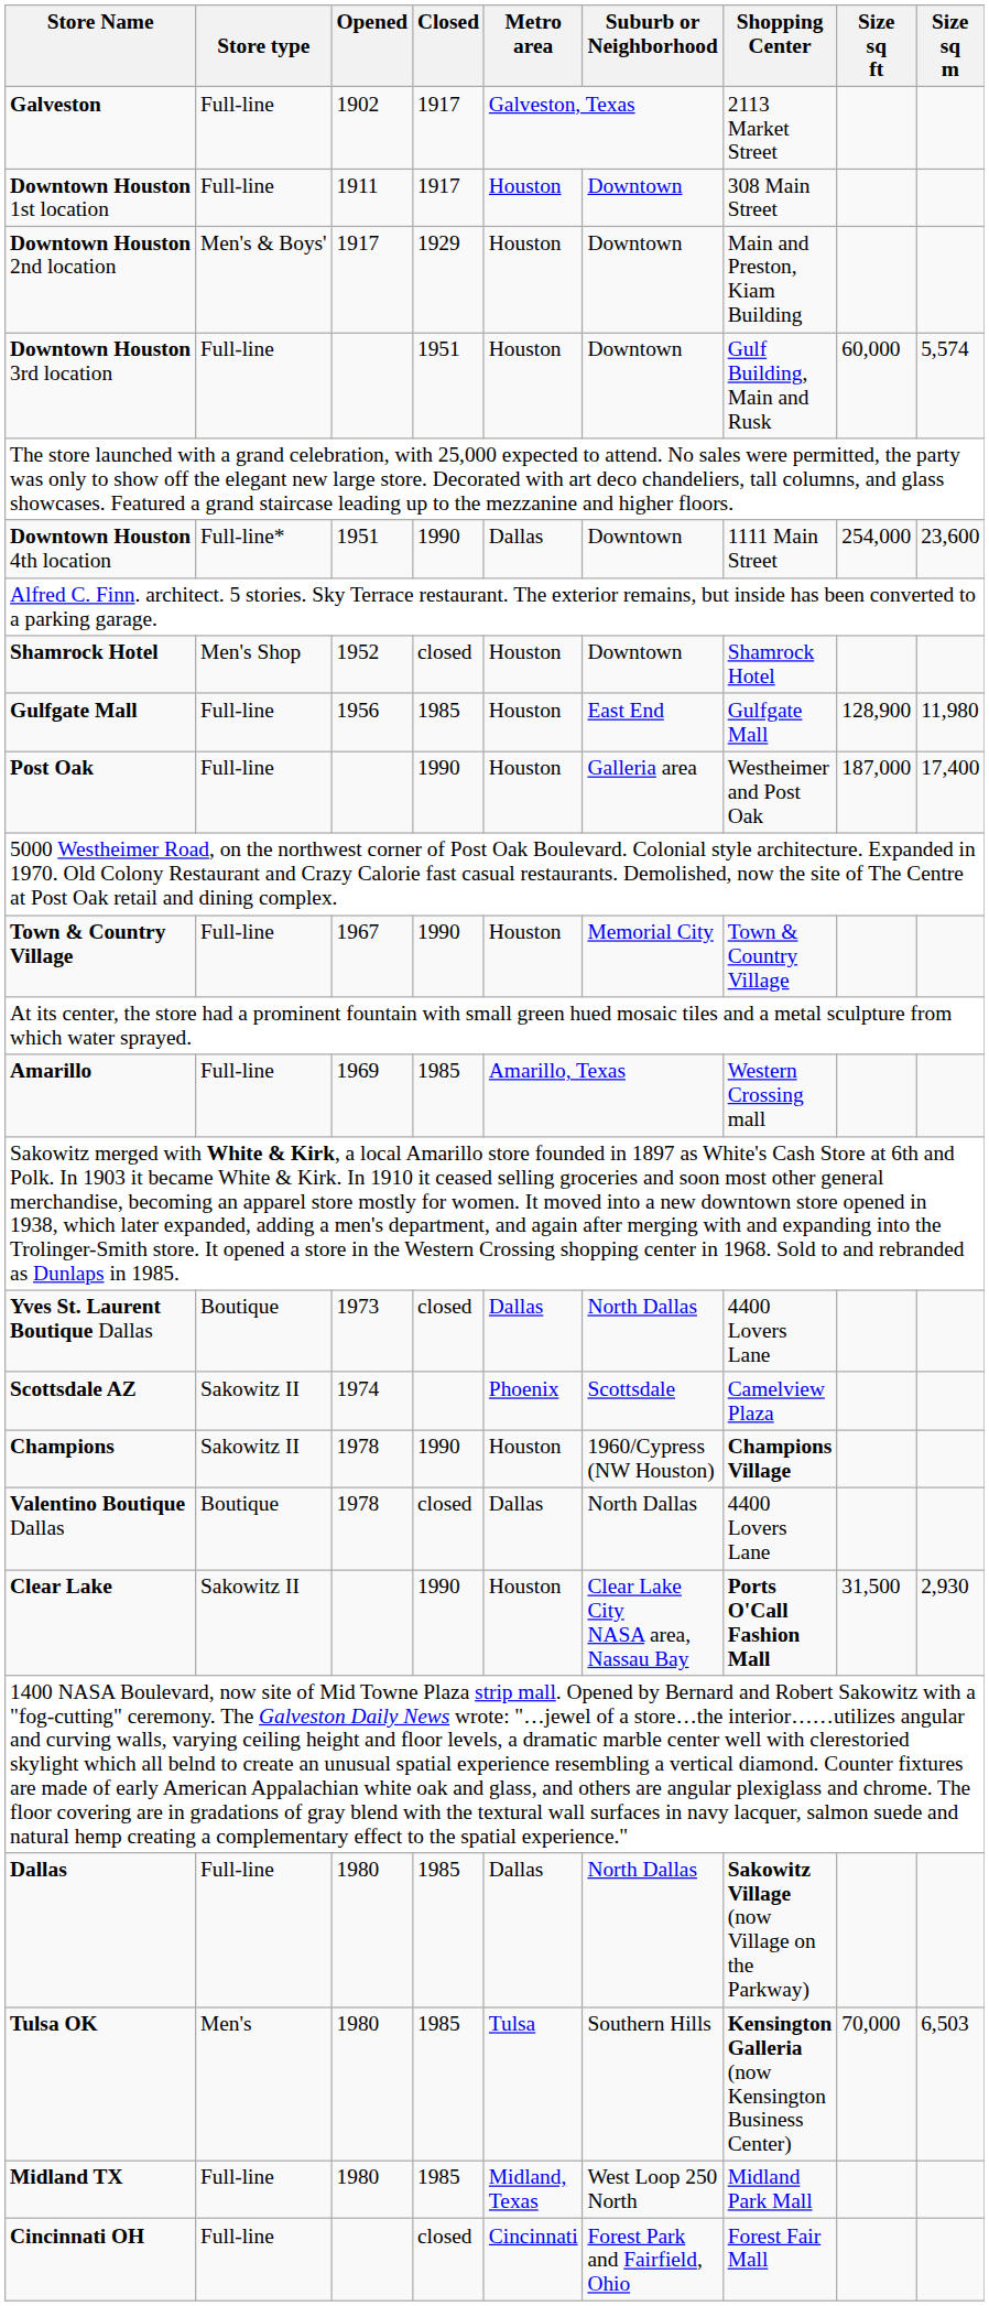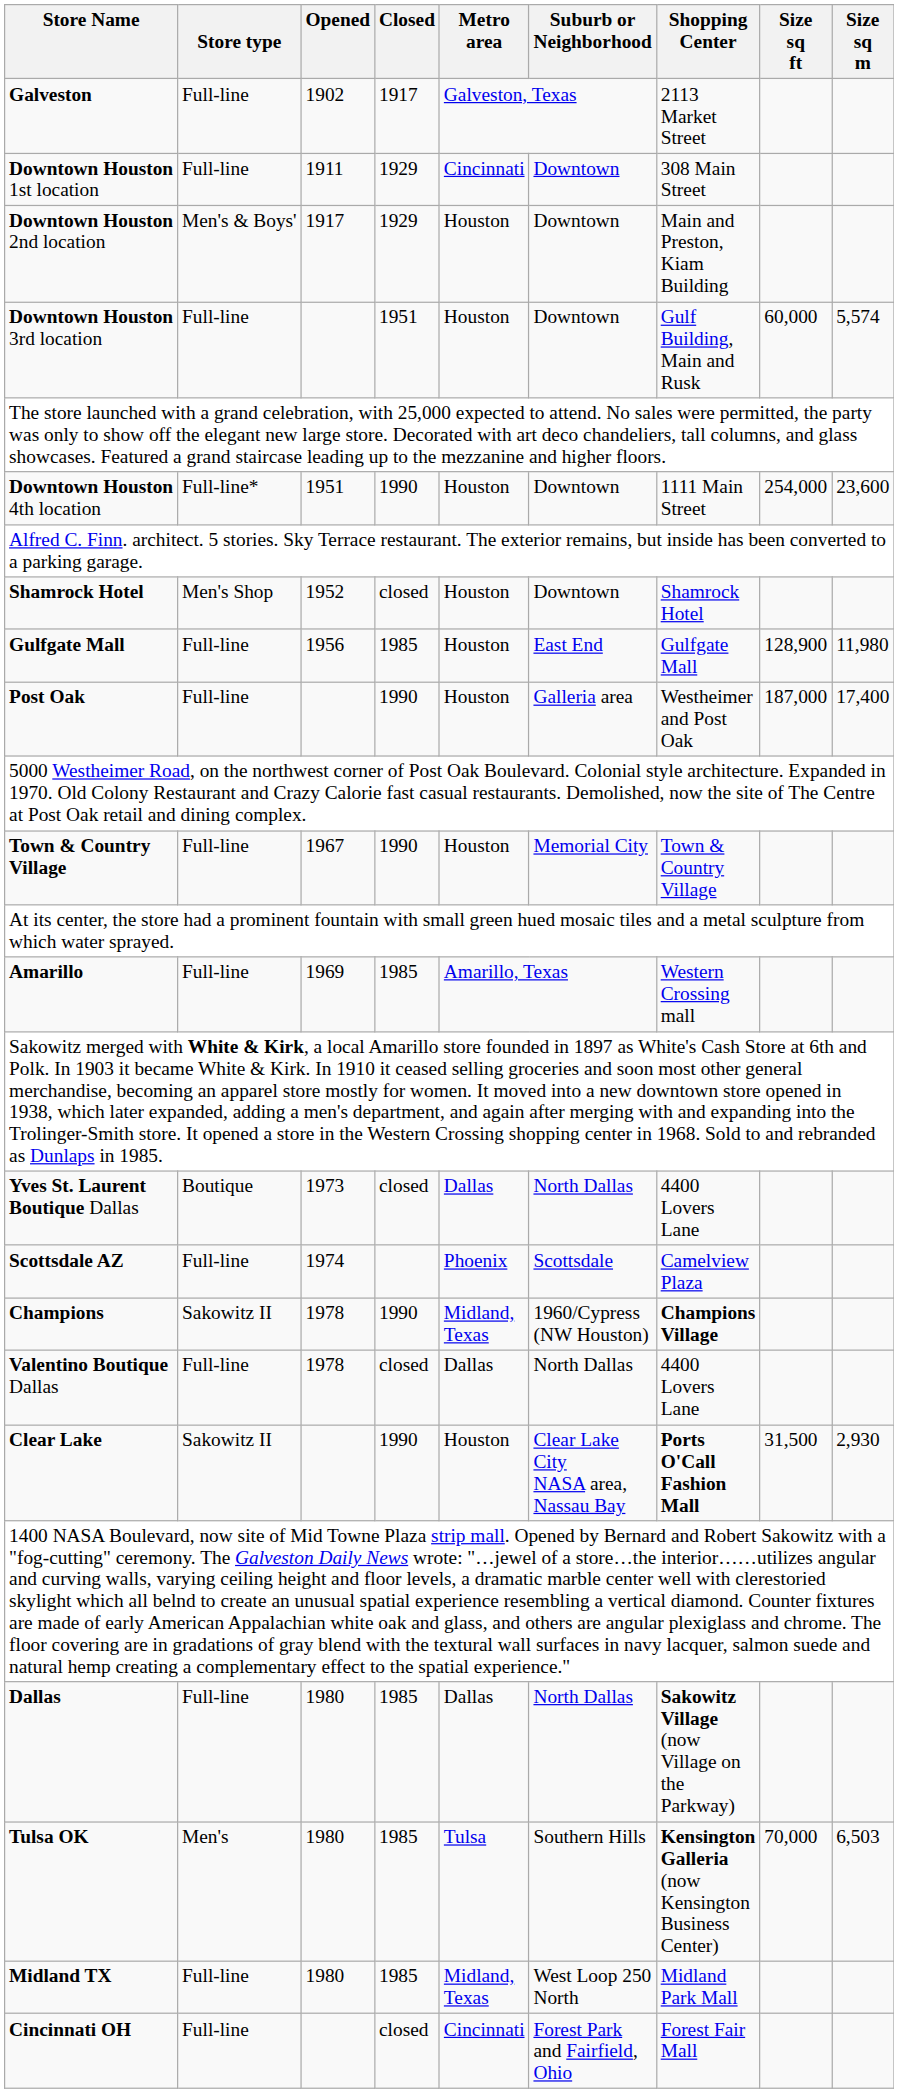Downtown Houston 1st location | Closed: 1917 -> 1929
Downtown Houston 1st location | Metro area: Houston -> Cincinnati
Downtown Houston 4th location | Metro area: Dallas -> Houston
Scottsdale AZ | Store type: Sakowitz II -> Full-line
Champions | Metro area: Houston -> Midland, Texas
Valentino Boutique Dallas | Store type: Boutique -> Full-line
